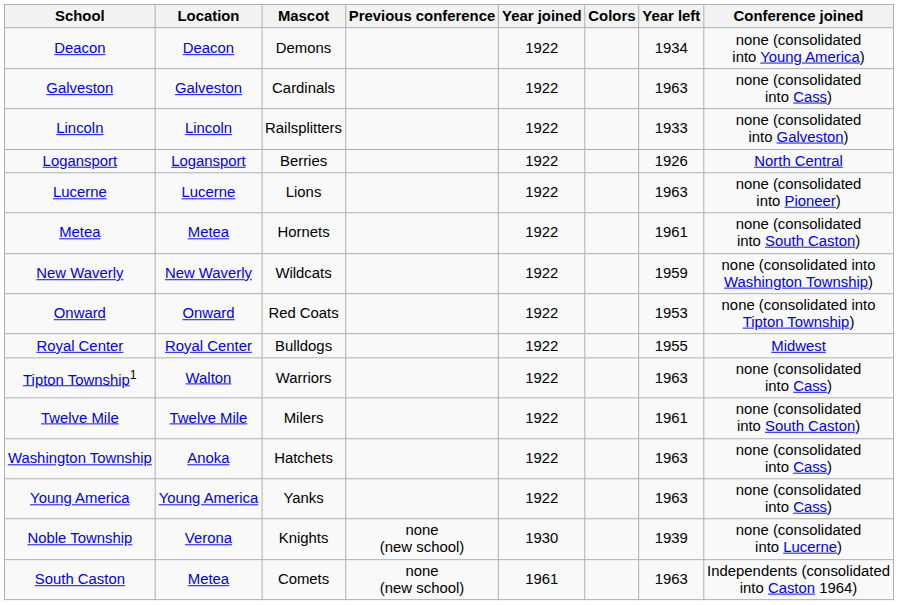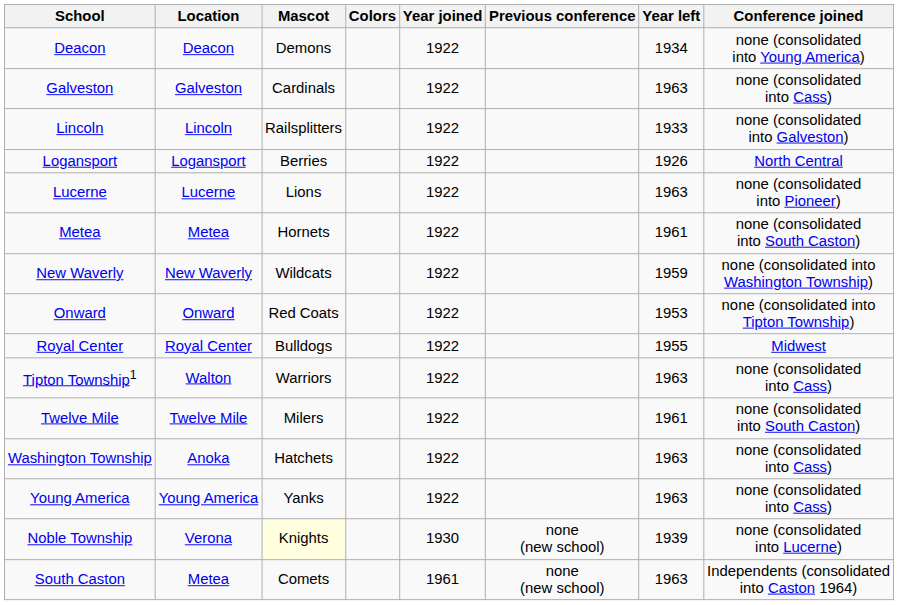columns swapped: Colors <-> Previous conference
Noble Township | Mascot: no background -> lightyellow background
